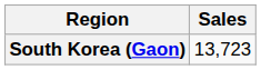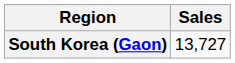South Korea (Gaon) | Sales: 13,723 -> 13,727
